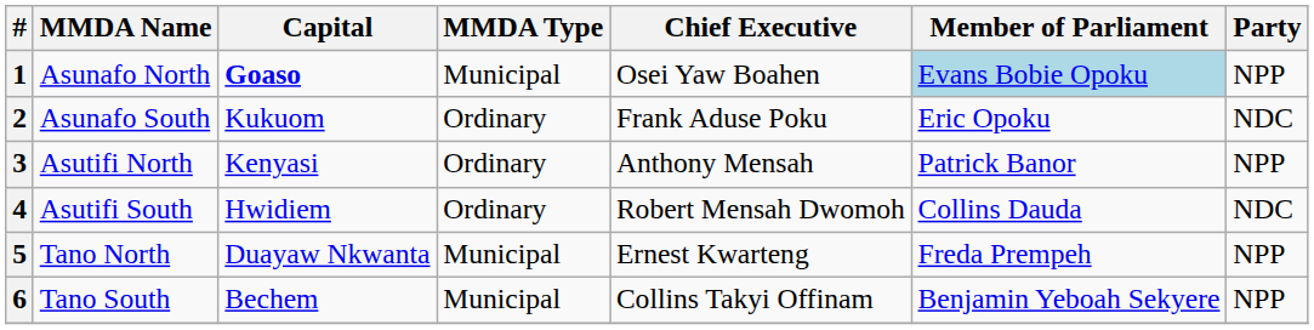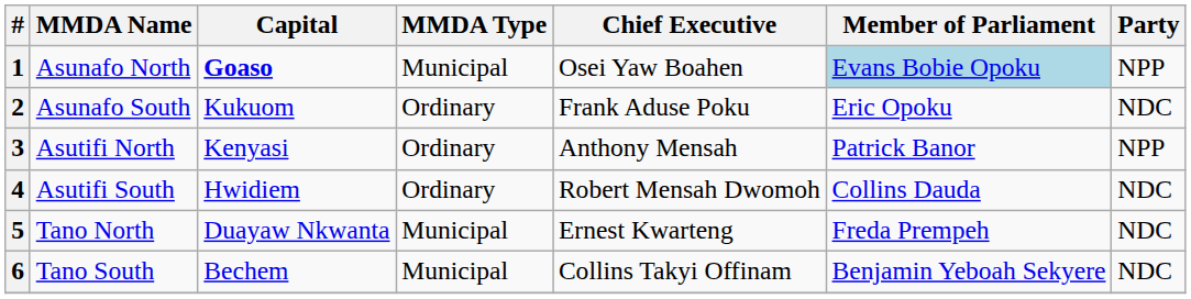5 | Party: NPP -> NDC
6 | Party: NPP -> NDC
